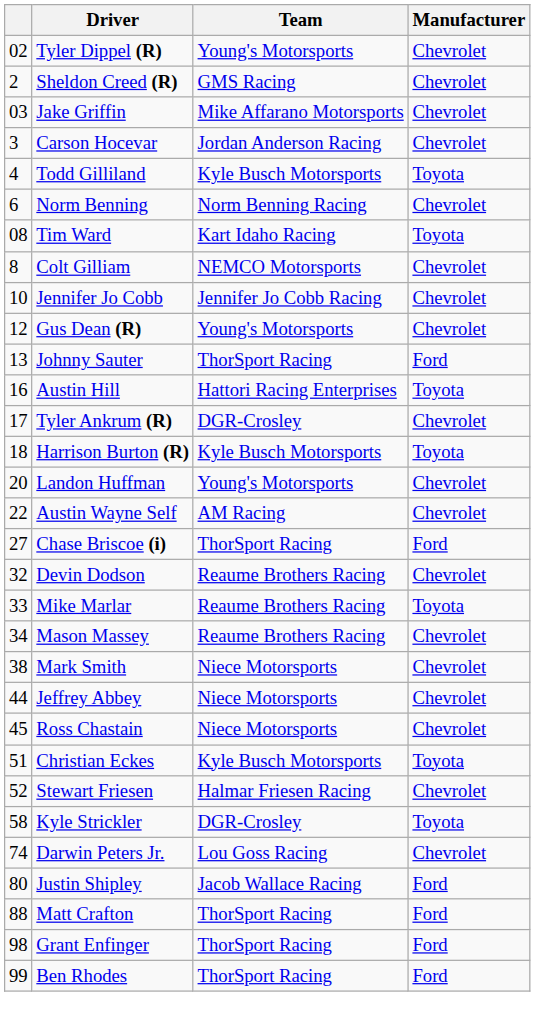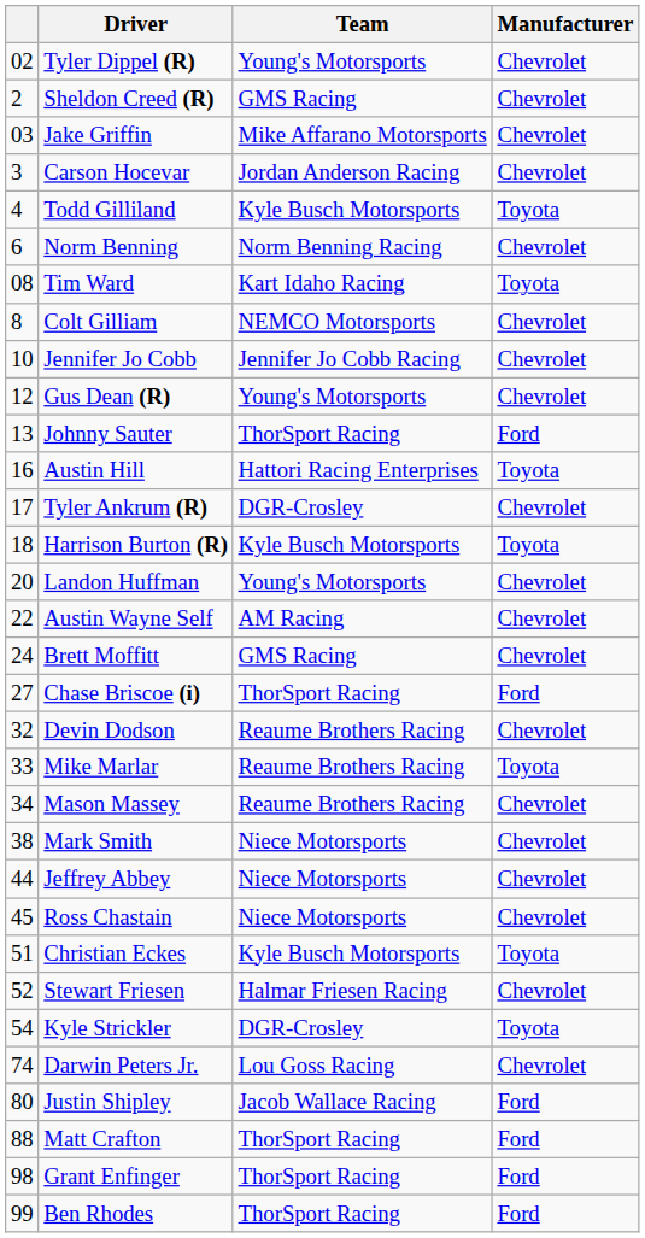+ row: 24 | Brett Moffitt | GMS Racing | Chevrolet
Kyle Strickler | column 1: 58 -> 54
